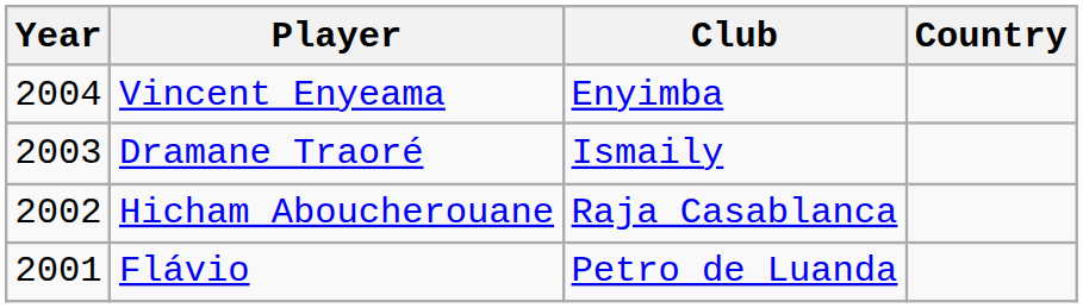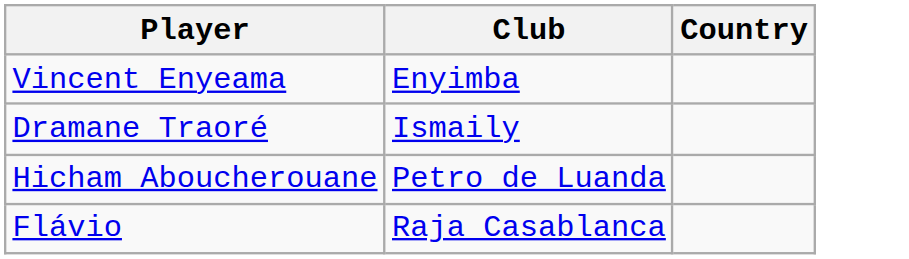- column: Year | 2004 | 2003 | 2002 | 2001
Hicham Aboucherouane | Club: Raja Casablanca -> Petro de Luanda
Flávio | Club: Petro de Luanda -> Raja Casablanca
